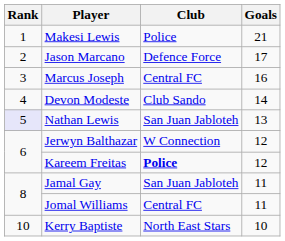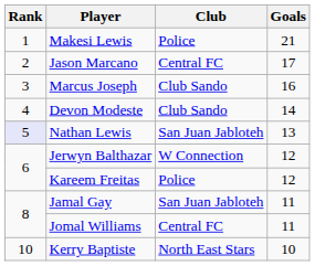Jason Marcano | Club: Defence Force -> Central FC
Marcus Joseph | Club: Central FC -> Club Sando
Kareem Freitas | Club: bold -> normal
